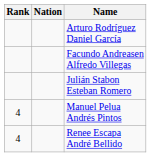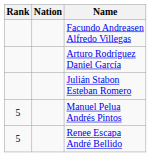rows swapped: Facundo Andreasen Alfredo Villegas <-> Arturo Rodríguez Daniel García
Manuel Pelua Andrés Pintos | Rank: 4 -> 5
Renee Escapa André Bellido | Rank: 4 -> 5
